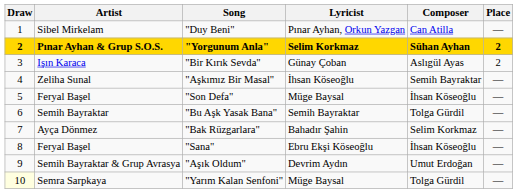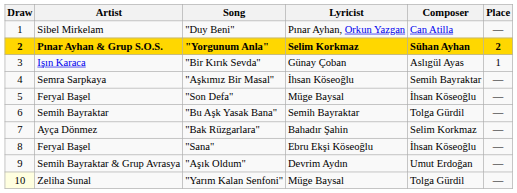"Bir Kırık Sevda" | Place: 2 -> 1
"Aşkımız Bir Masal" | Artist: Zeliha Sunal -> Semra Sarpkaya
"Yarım Kalan Senfoni" | Artist: Semra Sarpkaya -> Zeliha Sunal
